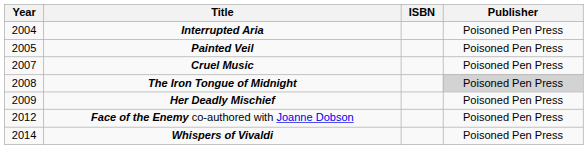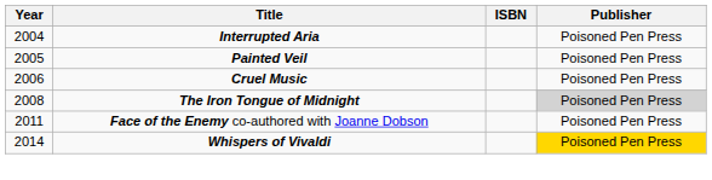Cruel Music | Year: 2007 -> 2006
- row: 2009 | Her Deadly Mischief | Poisoned Pen Press
Face of the Enemy co-authored with Joanne Dobson | Year: 2012 -> 2011
Whispers of Vivaldi | Publisher: no background -> gold background
